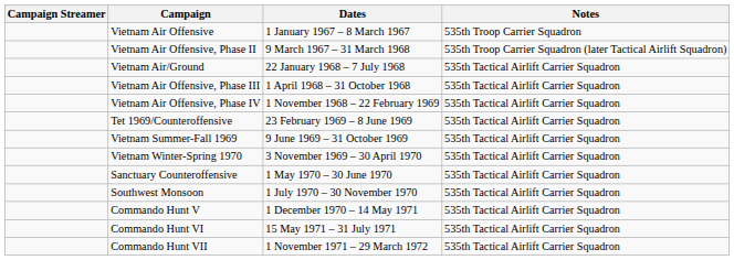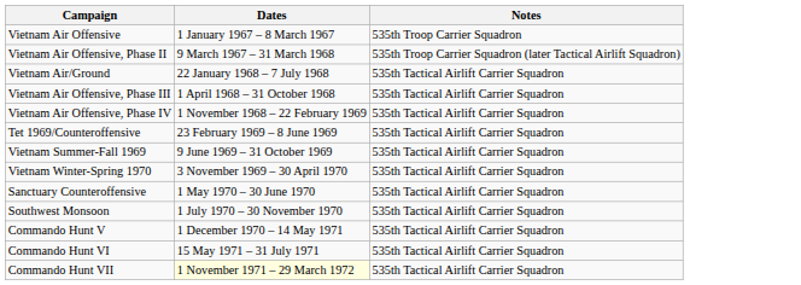- column: Campaign Streamer
Commando Hunt VII | Dates: no background -> lightyellow background
